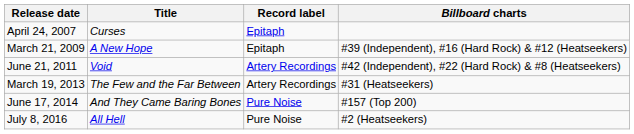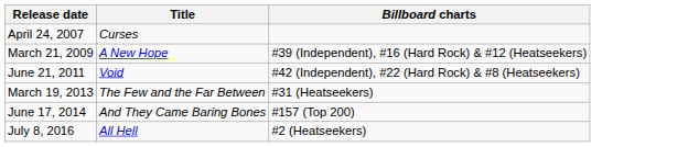- column: Record label | Epitaph | Epitaph | Artery Recordings | Artery Recordings | Pure Noise | Pure Noise
